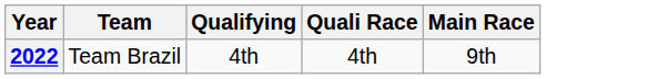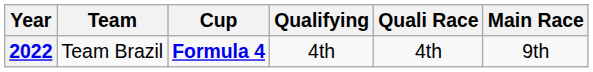+ column: Cup | Formula 4
